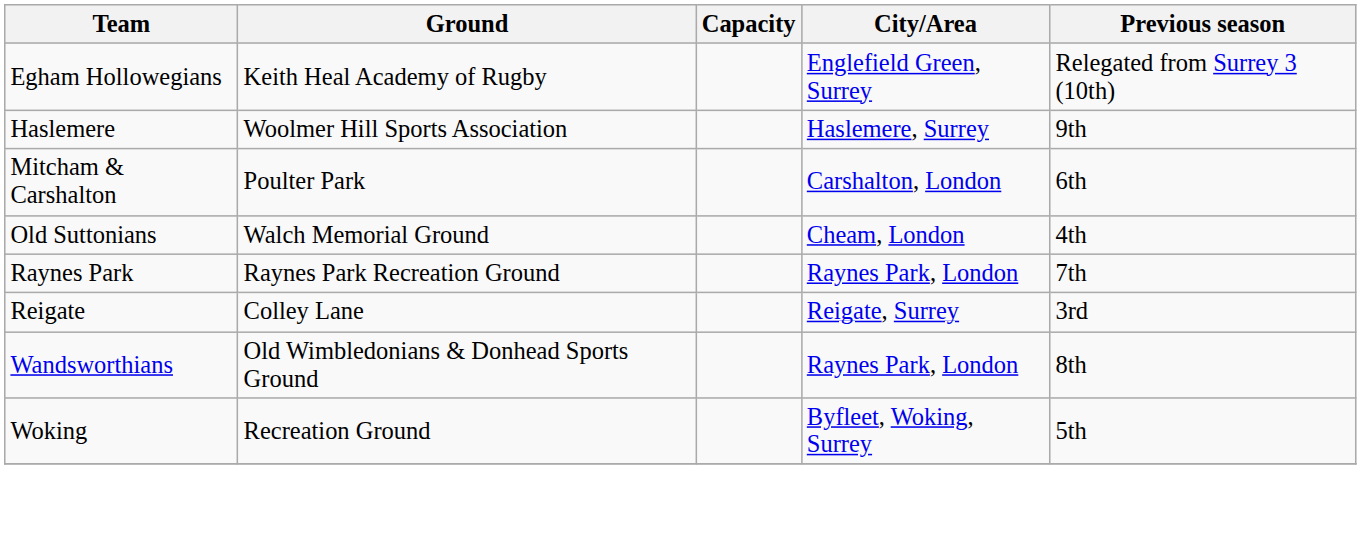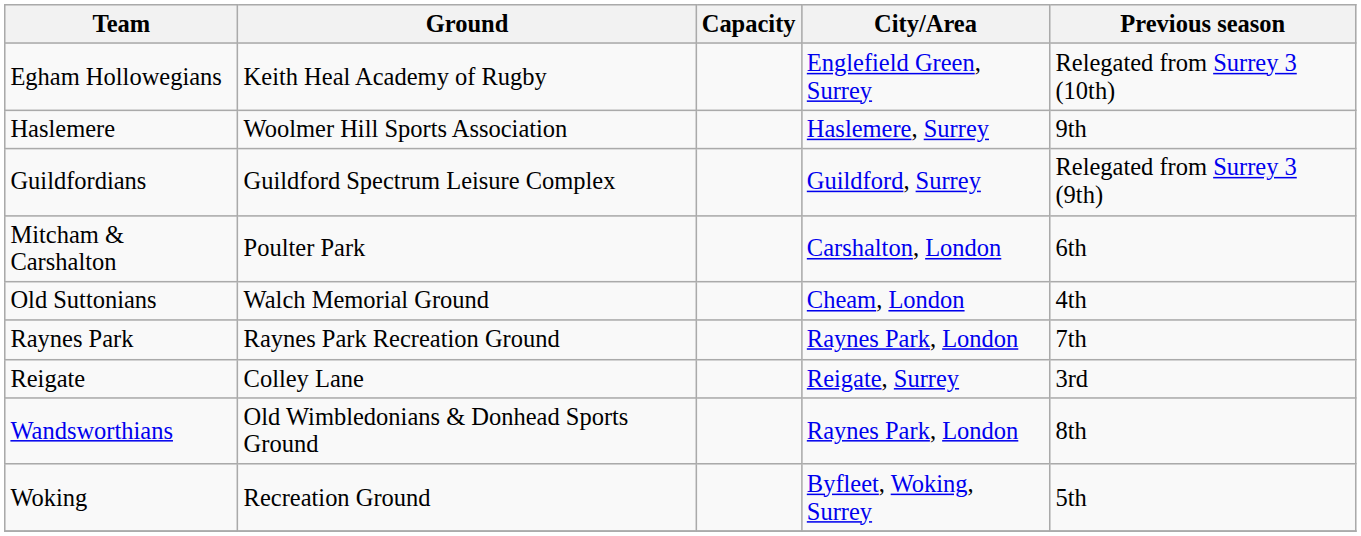+ row: Guildfordians | Guildford Spectrum Leisure Complex | Guildford, Surrey | Relegated from Surrey 3 (9th)
